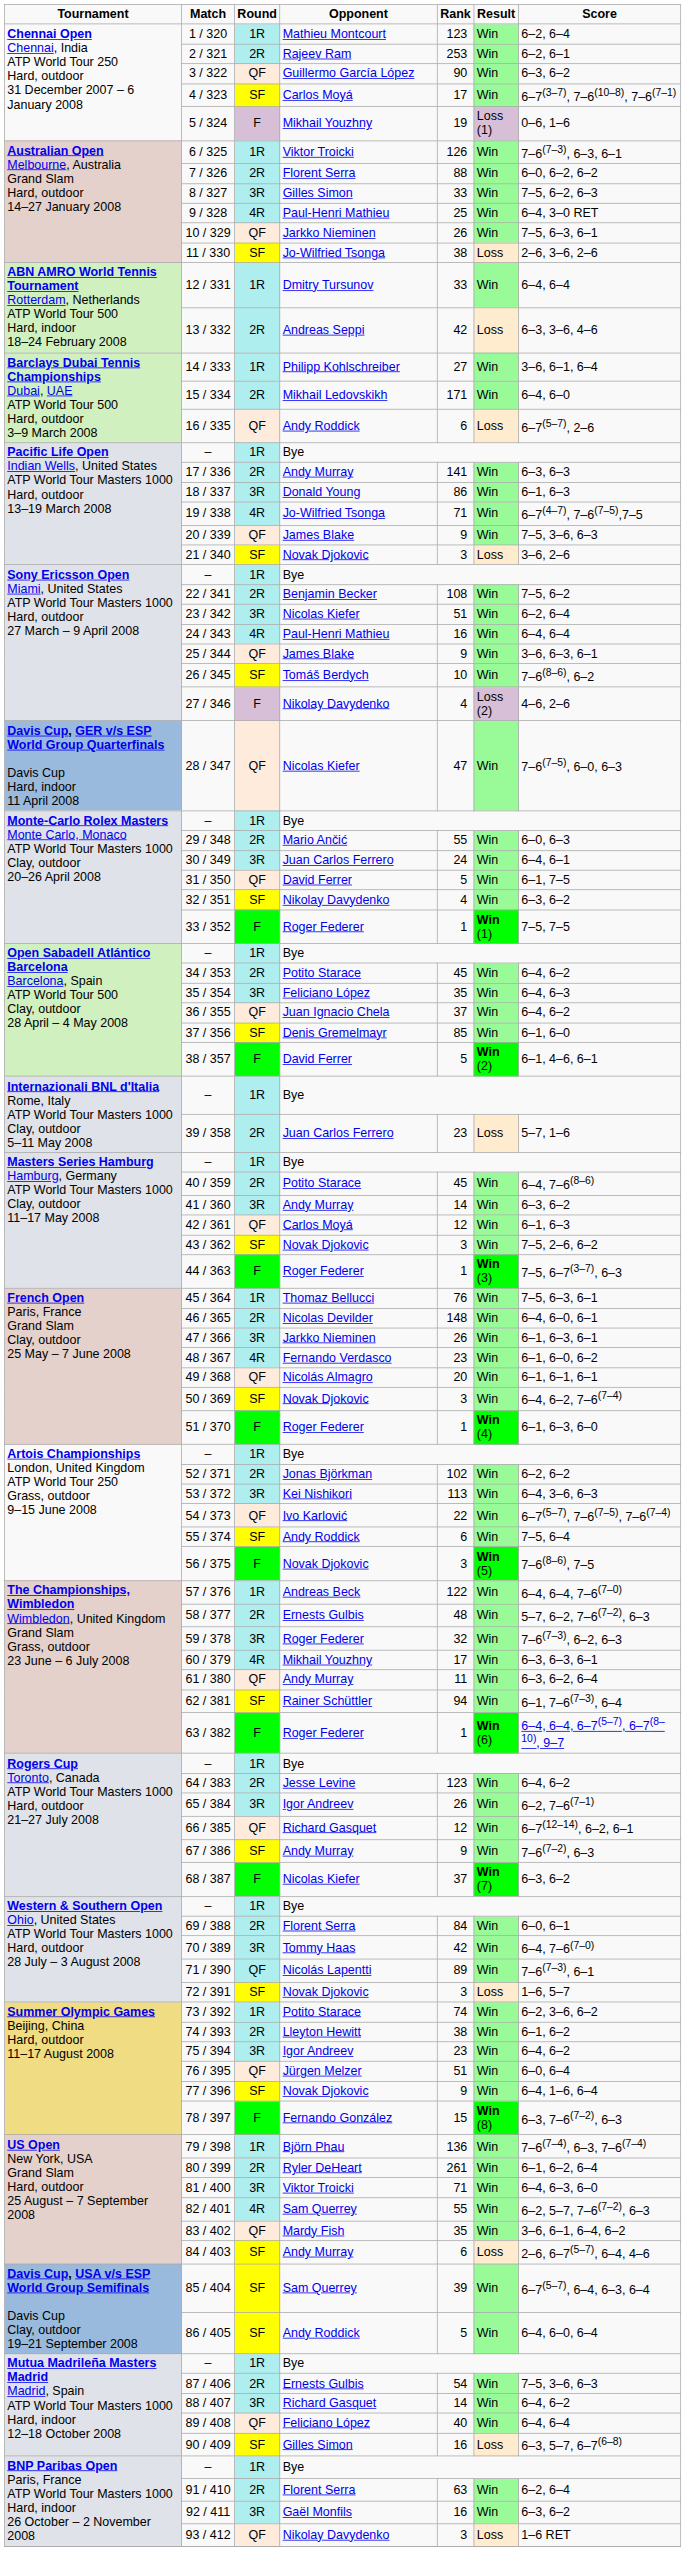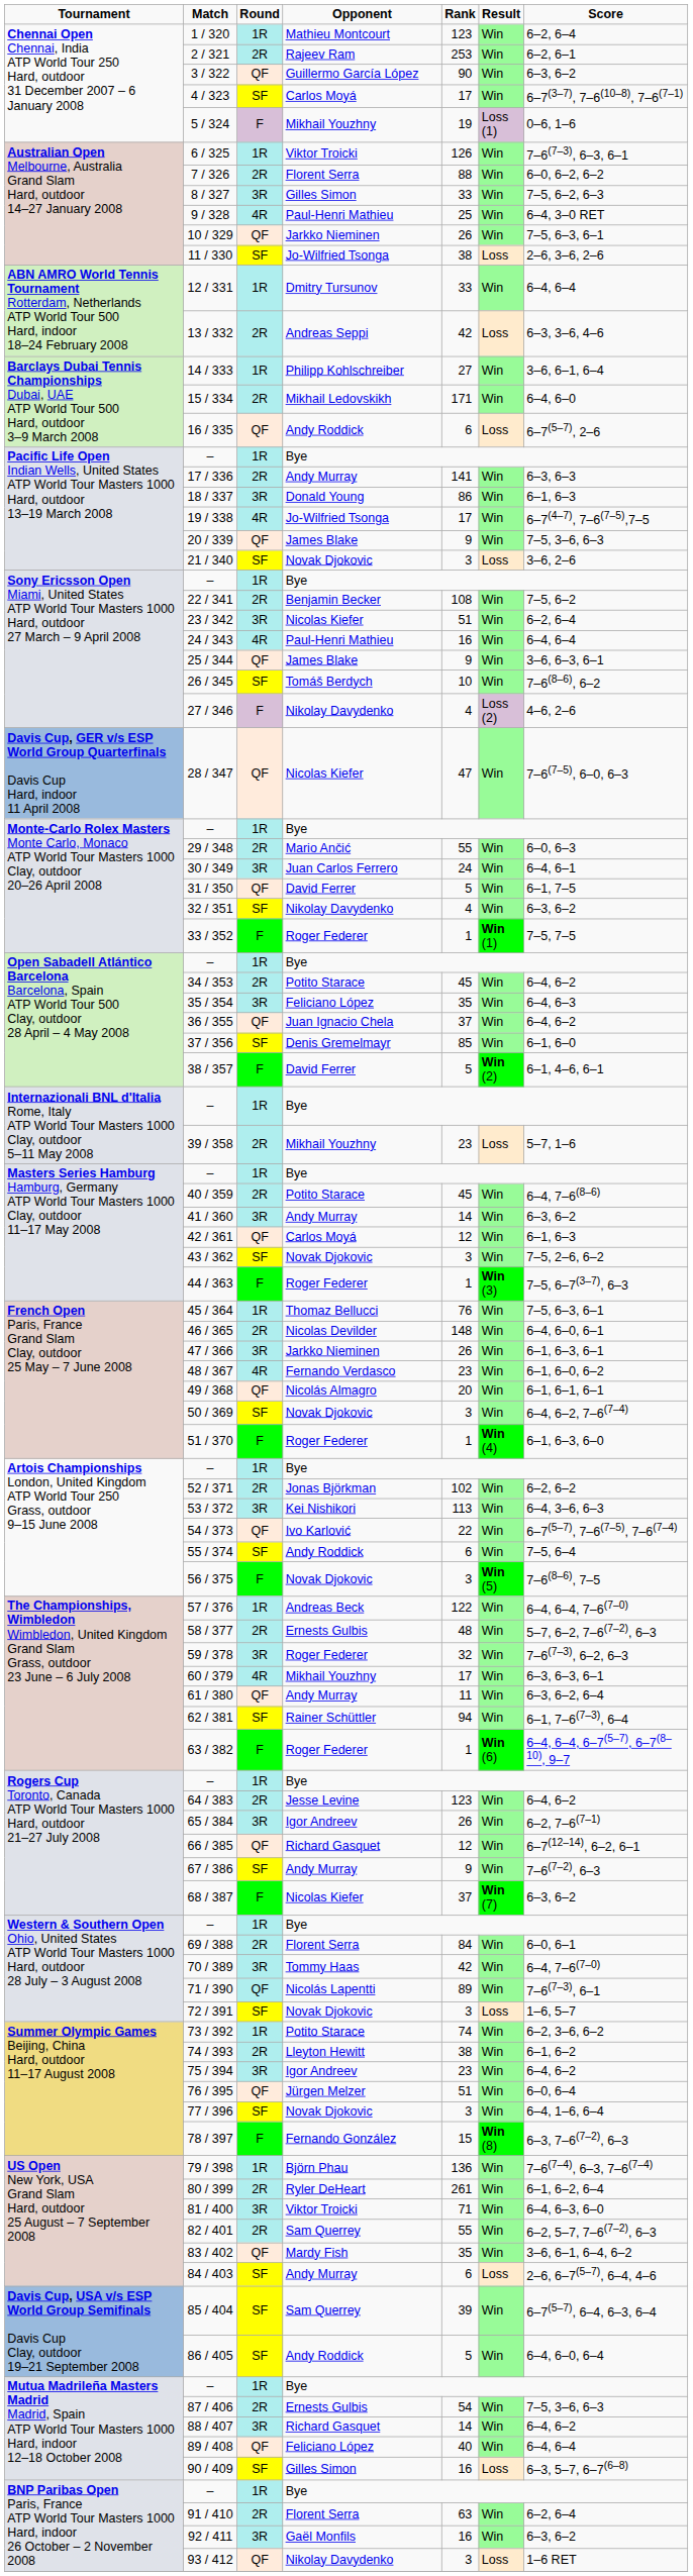19 / 338 | column 5: 71 -> 17
39 / 358 | column 4: Juan Carlos Ferrero -> Mikhail Youzhny
77 / 396 | column 5: 9 -> 3
82 / 401 | column 3: 4R -> 2R
